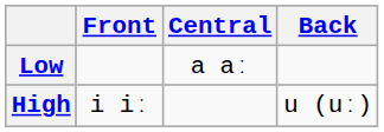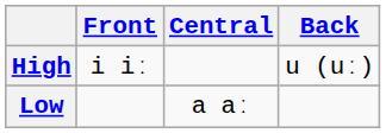rows swapped: High <-> Low
